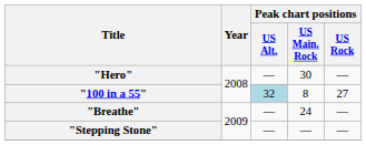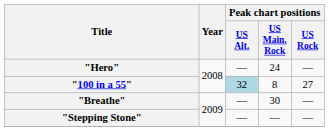"Hero" | Peak chart positions / US Main. Rock: 30 -> 24
"Breathe" | Peak chart positions / US Main. Rock: 24 -> 30
